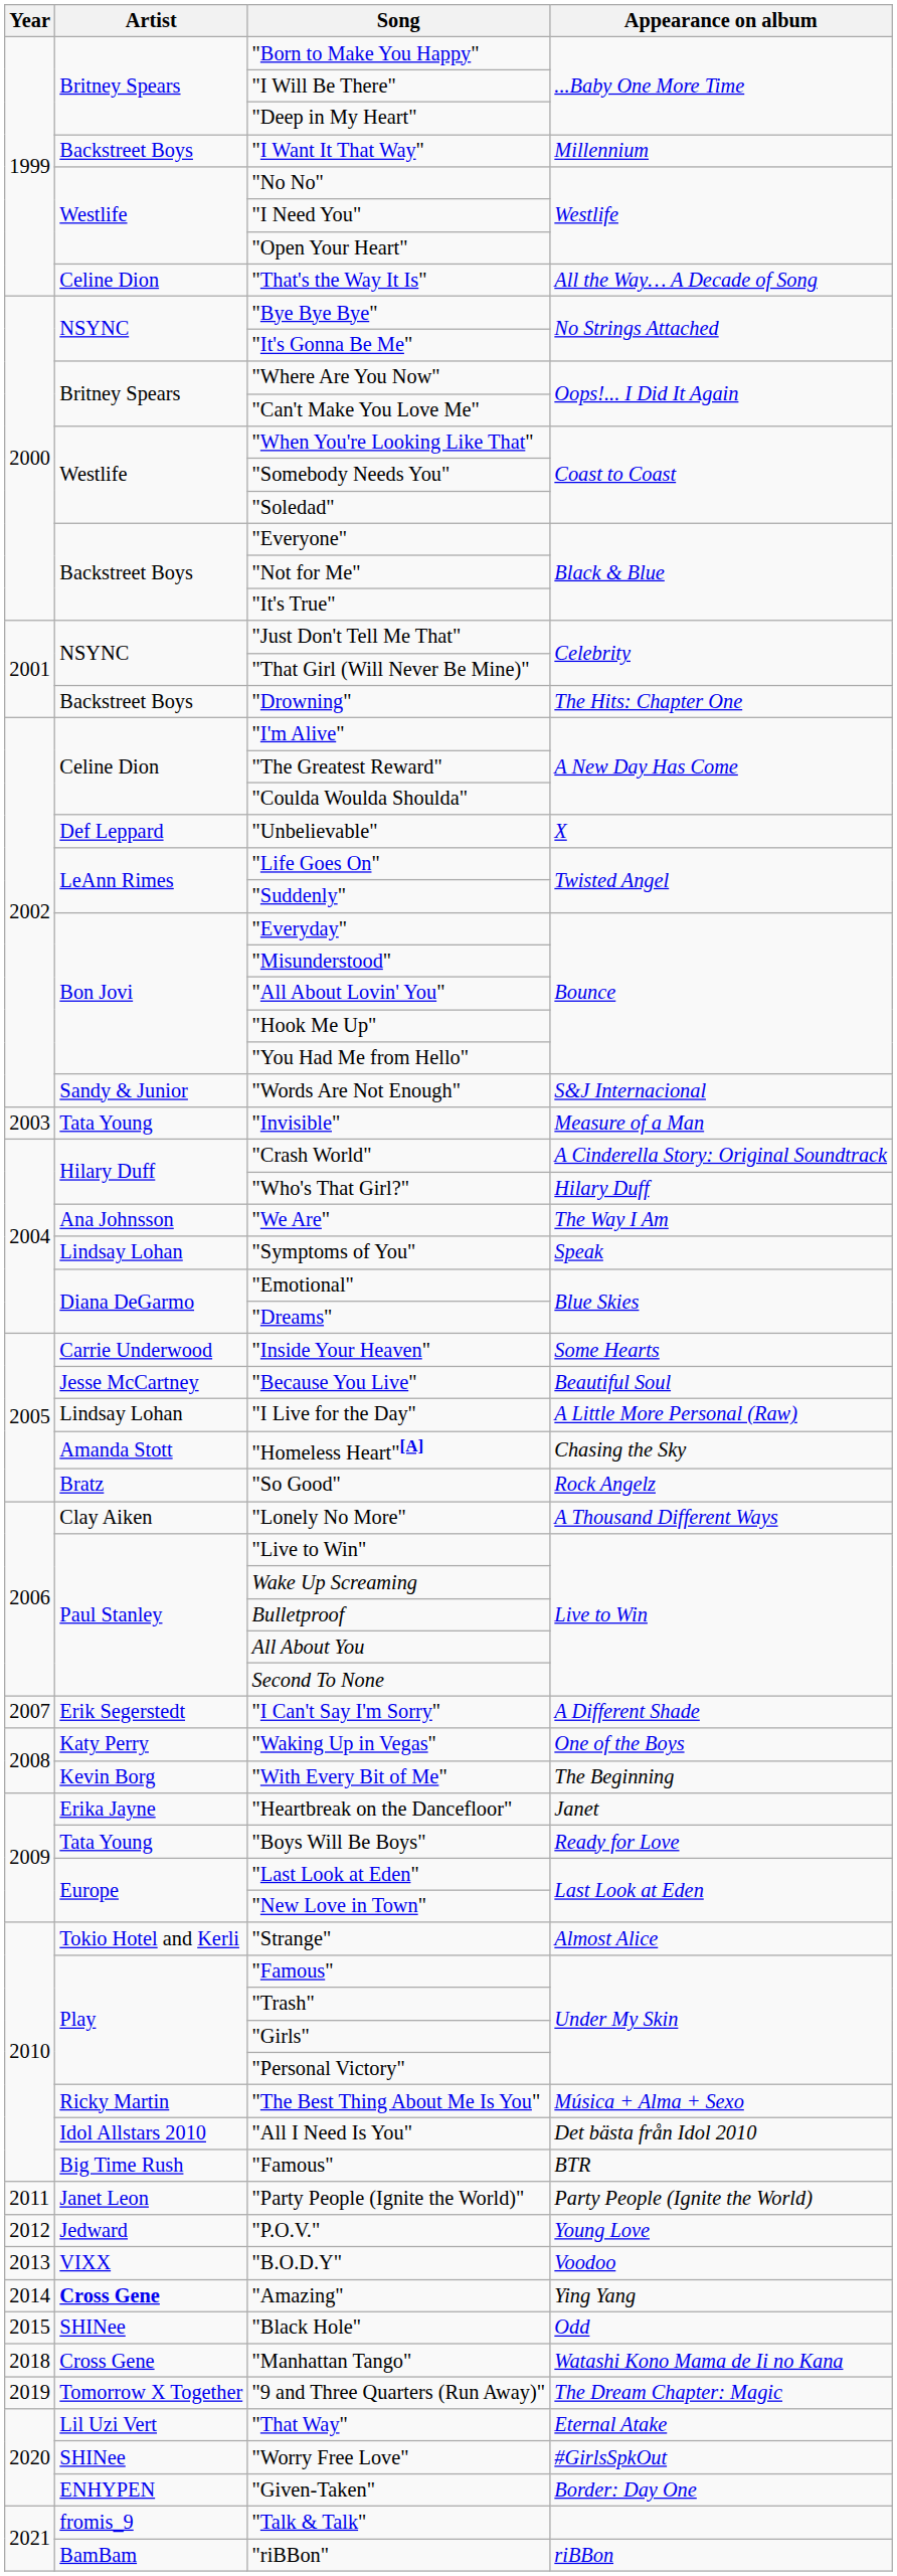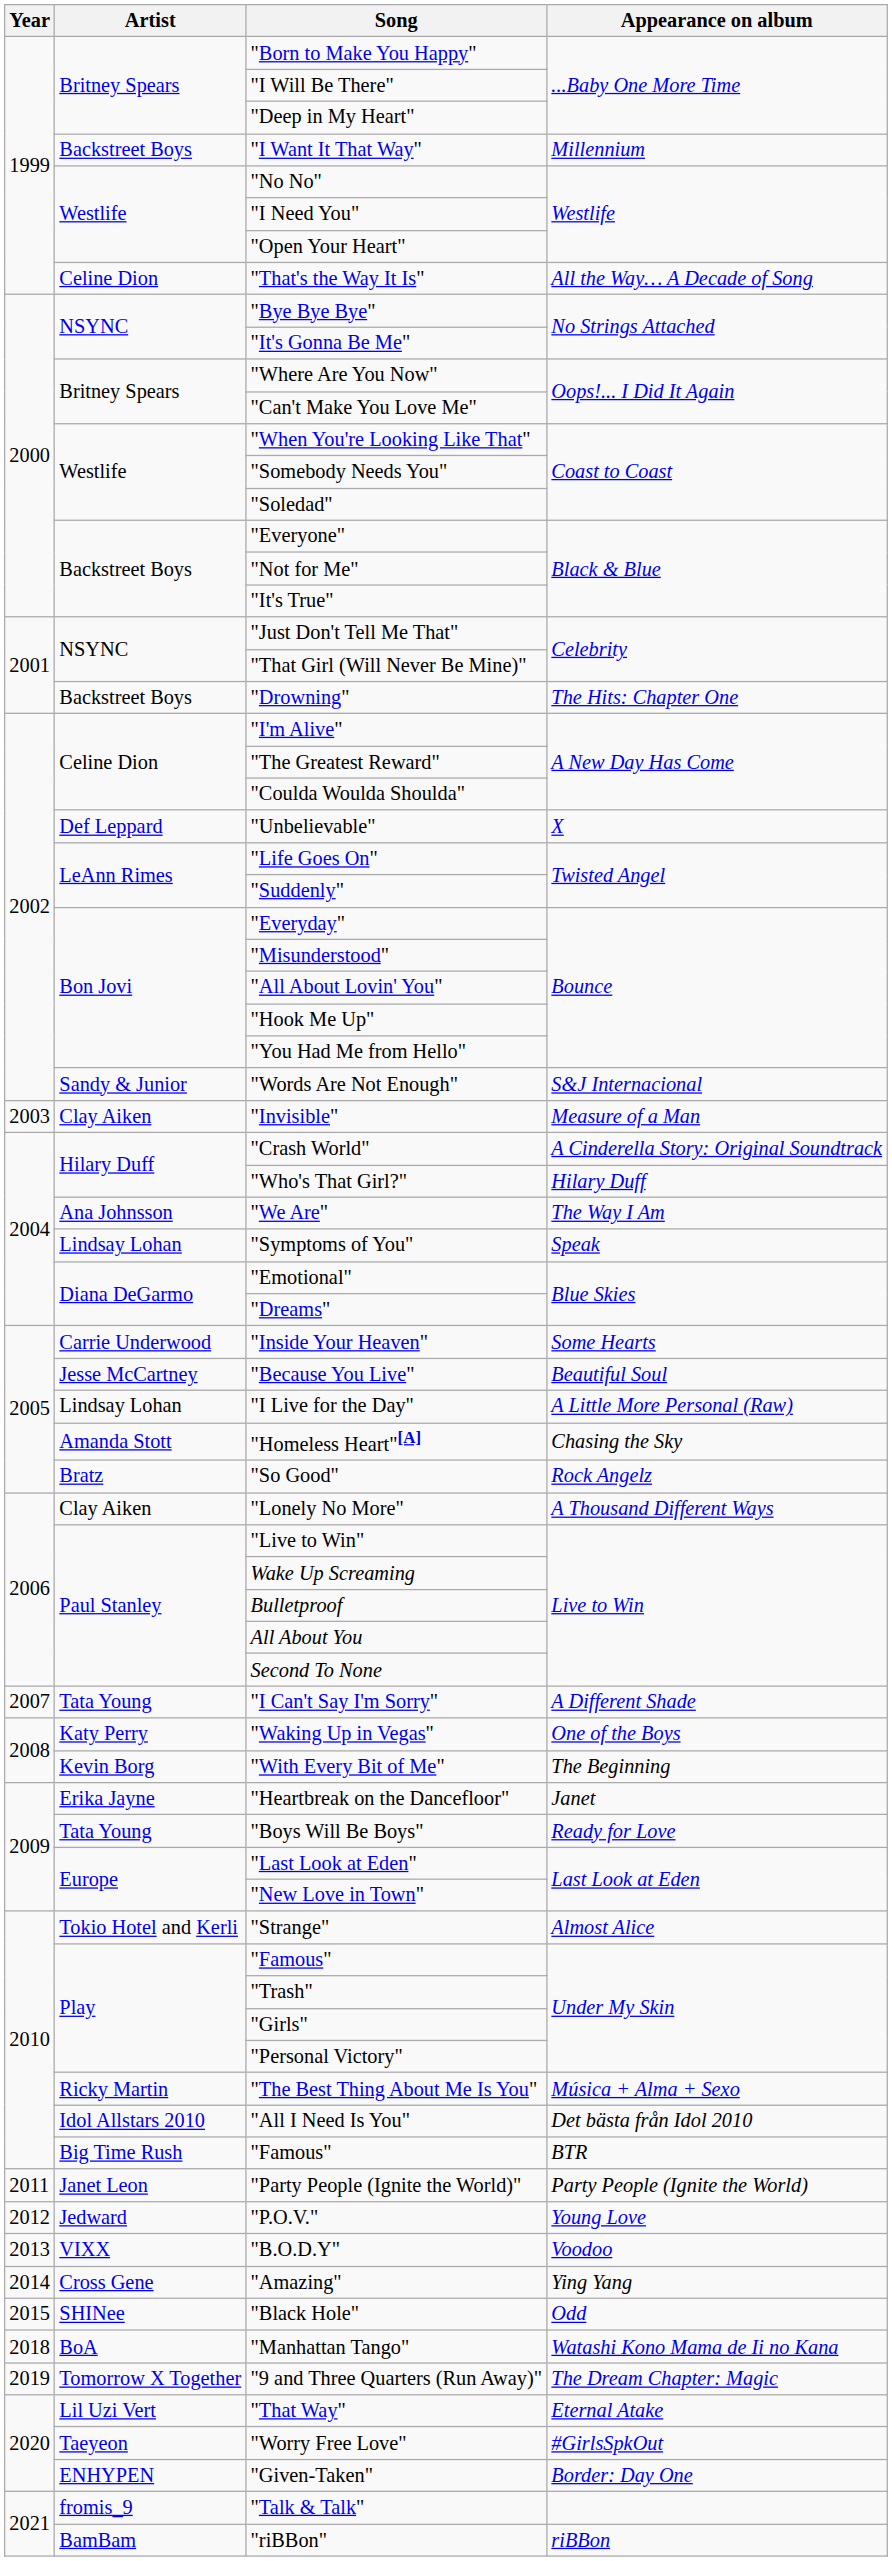"Invisible" | Artist: Tata Young -> Clay Aiken
"I Can't Say I'm Sorry" | Artist: Erik Segerstedt -> Tata Young
"Amazing" | Artist: bold -> normal
"Manhattan Tango" | Artist: Cross Gene -> BoA
"Worry Free Love" | Artist: SHINee -> Taeyeon
